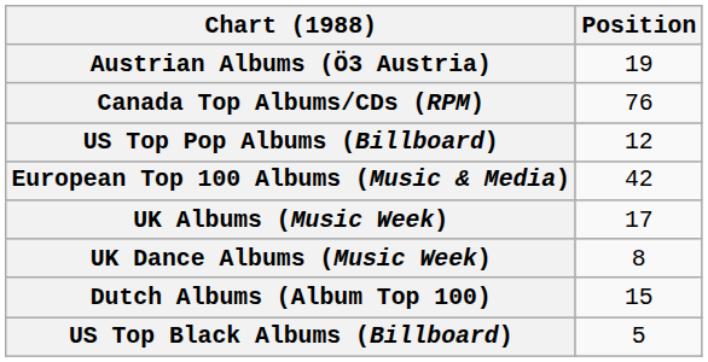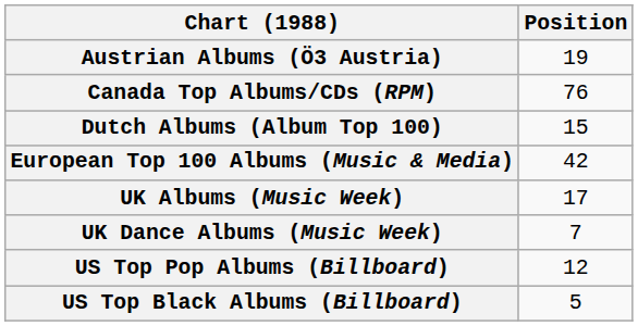rows swapped: Dutch Albums (Album Top 100) <-> US Top Pop Albums (Billboard)
UK Dance Albums (Music Week) | Position: 8 -> 7
